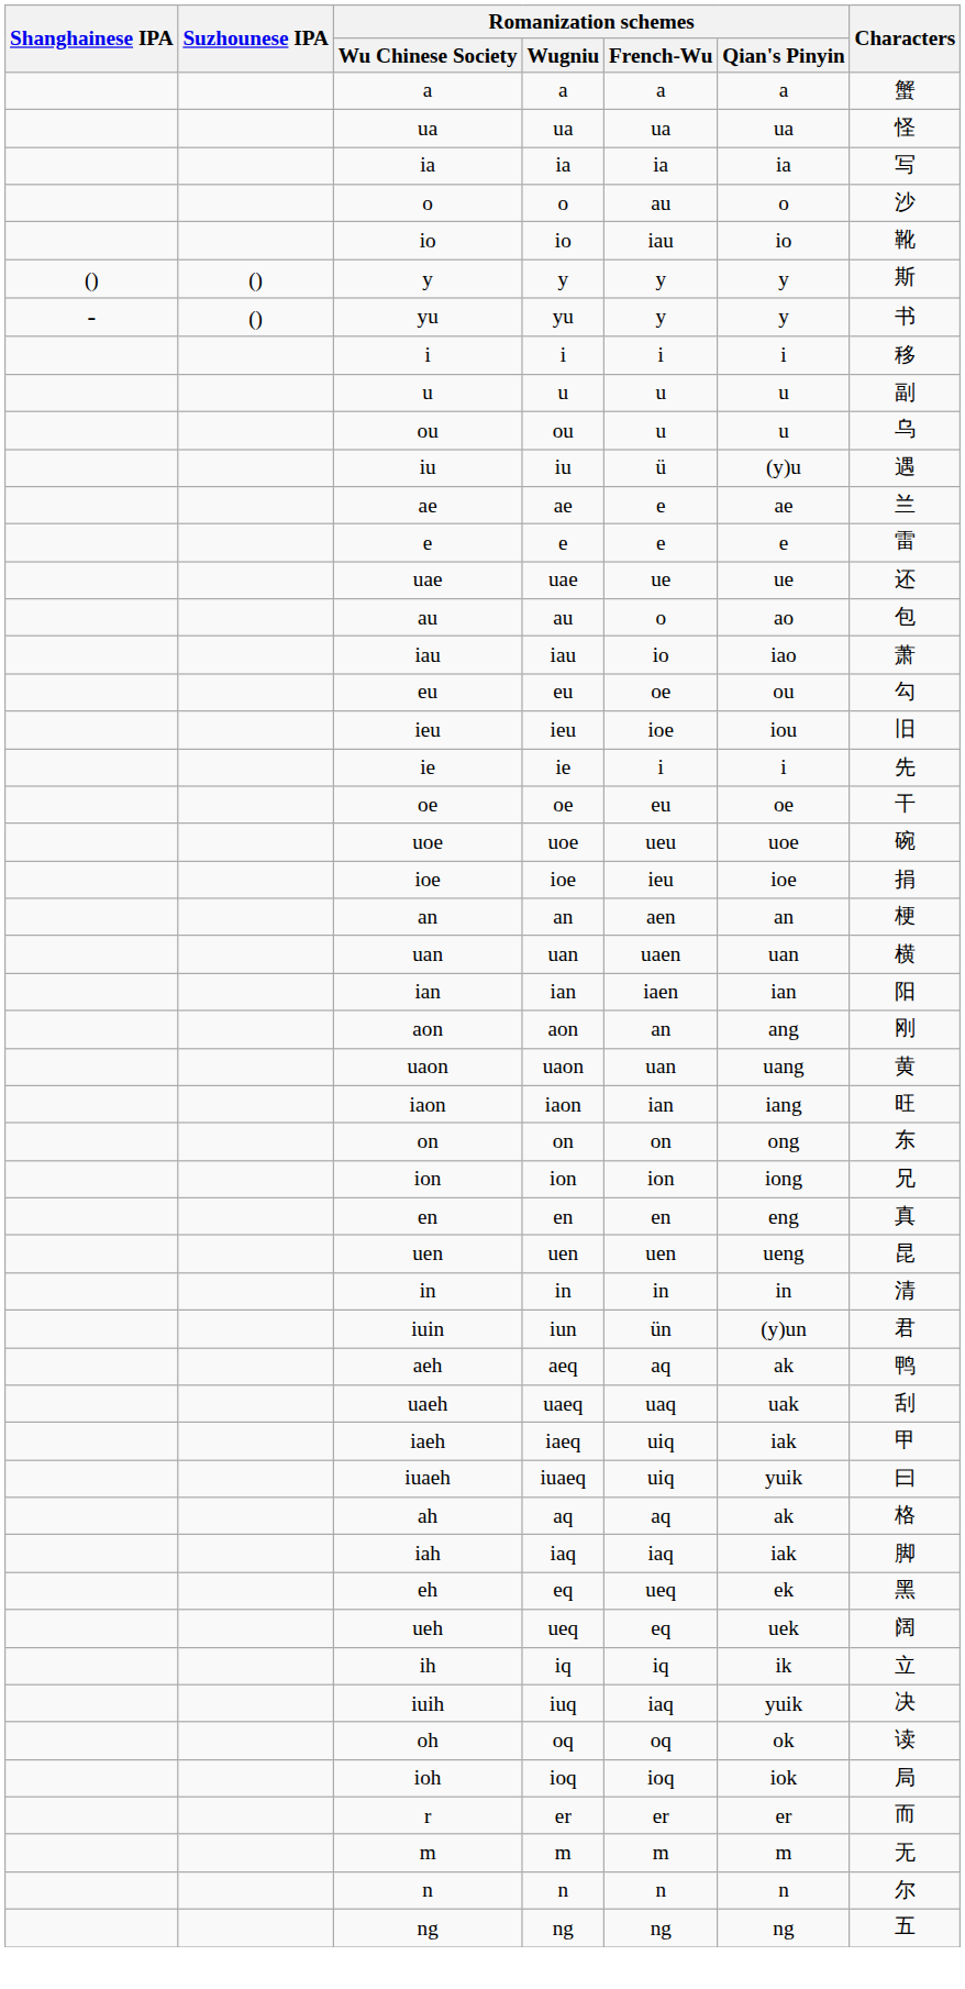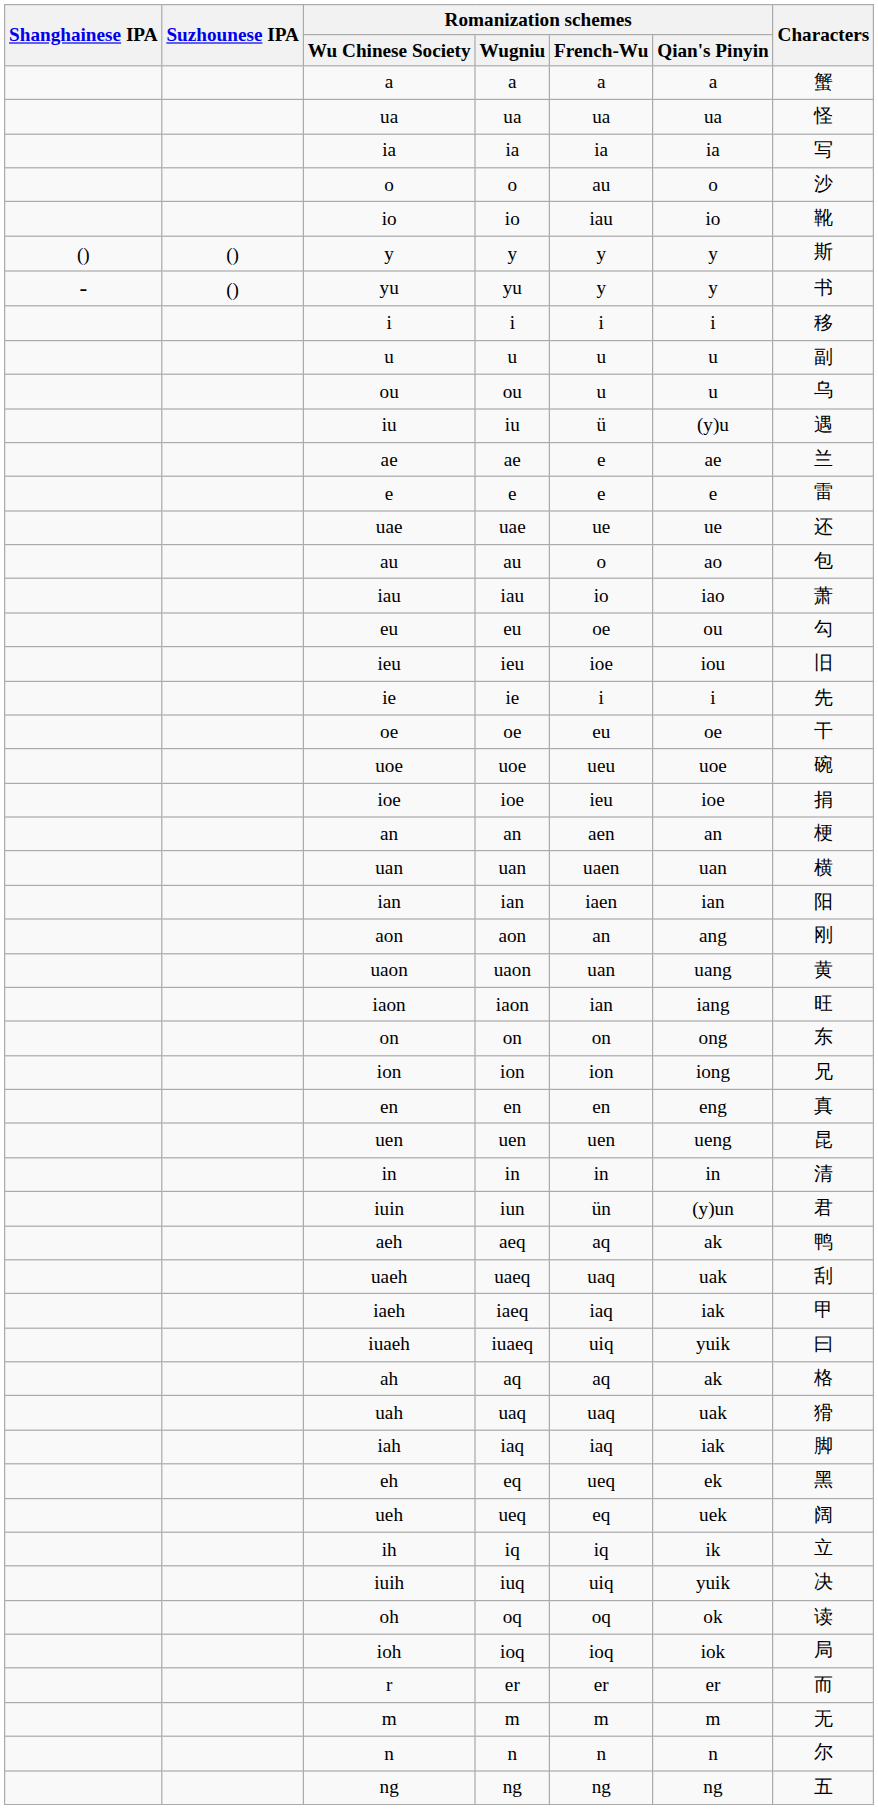iaeh | Romanization schemes / French-Wu: uiq -> iaq
+ row: uah | uaq | uaq | uak | 猾
iuih | Romanization schemes / French-Wu: iaq -> uiq
